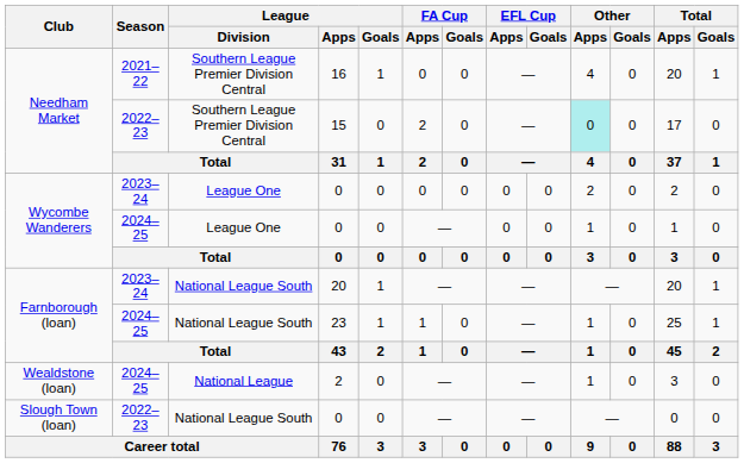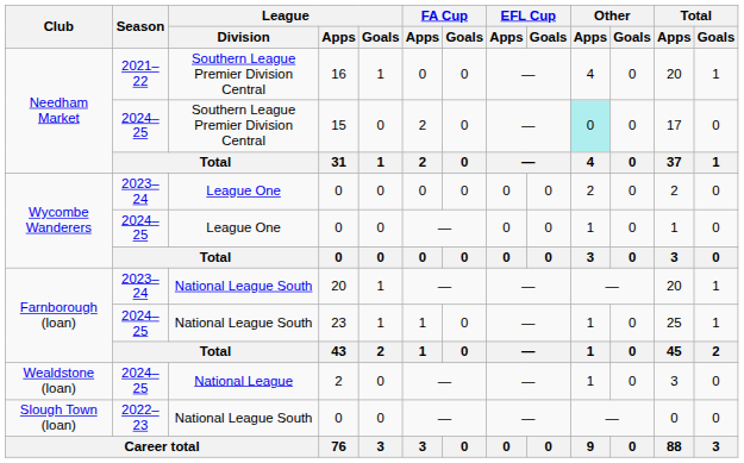15 | Season: 2022–23 -> 2024–25
